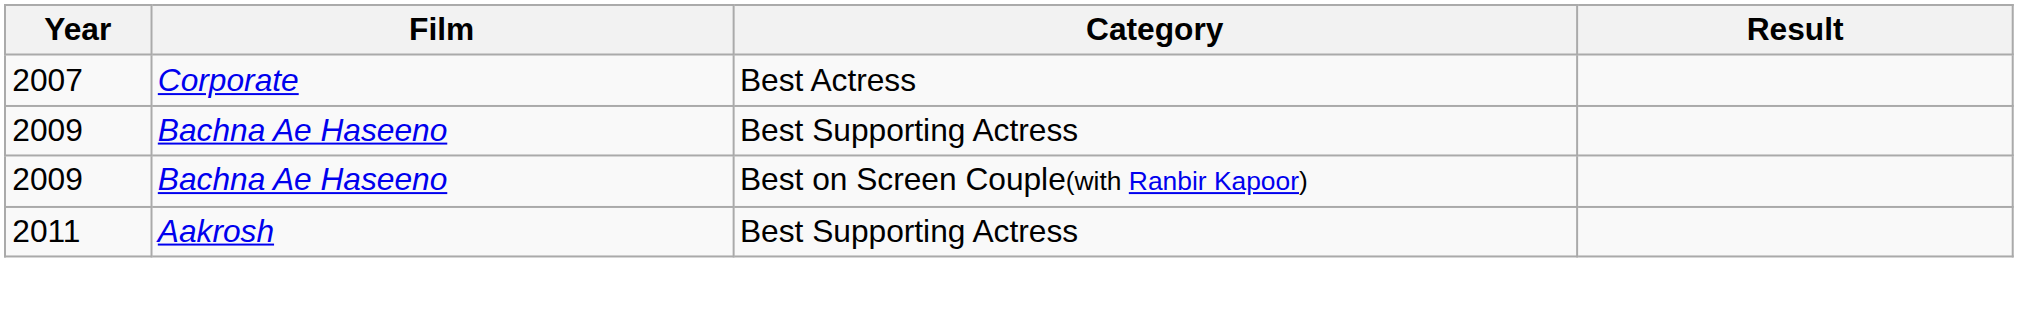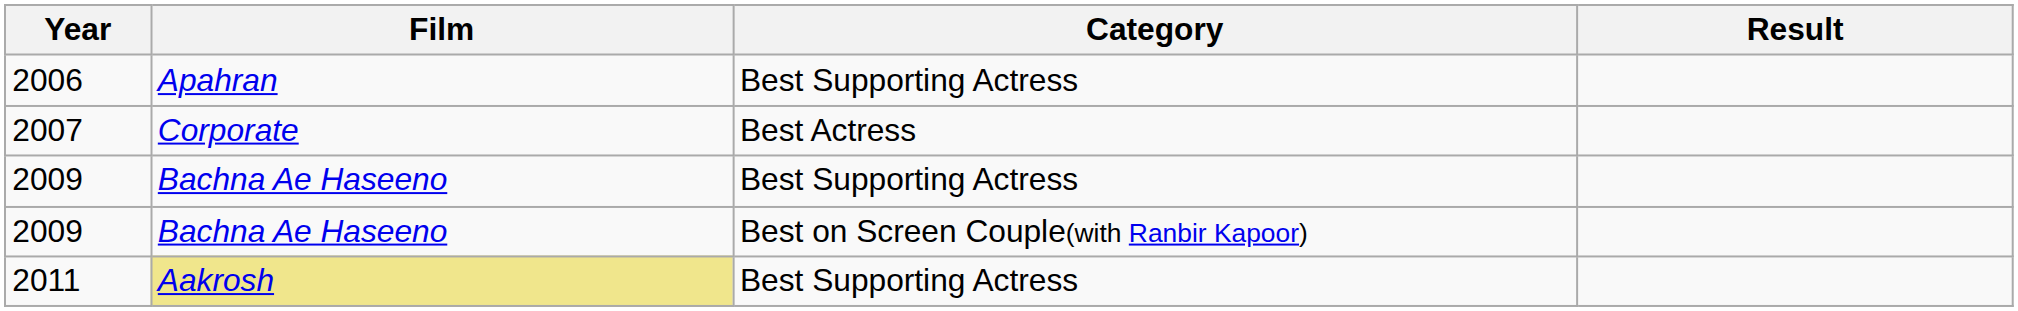+ row: 2006 | Apahran | Best Supporting Actress
2011 | Film: no background -> khaki background
